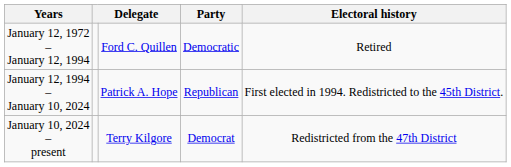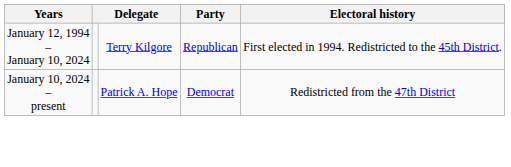- row: January 12, 1972 – January 12, 1994 | Ford C. Quillen | Democratic | Retired
January 12, 1994 – January 10, 2024 | column 3: Patrick A. Hope -> Terry Kilgore
January 10, 2024 – present | column 3: Terry Kilgore -> Patrick A. Hope
